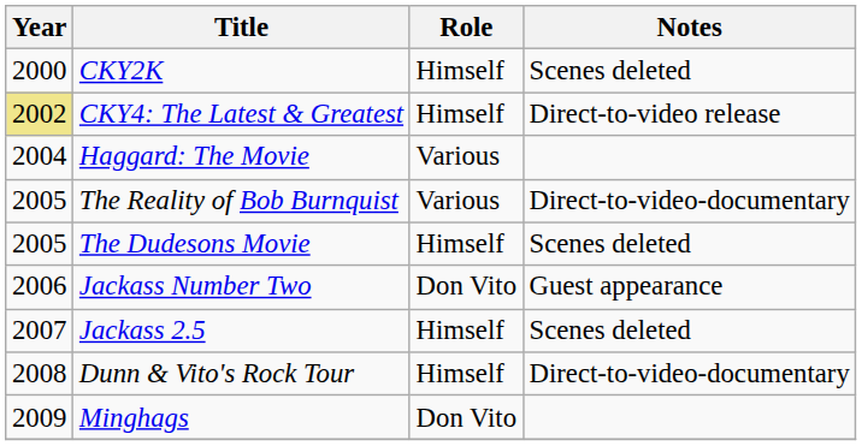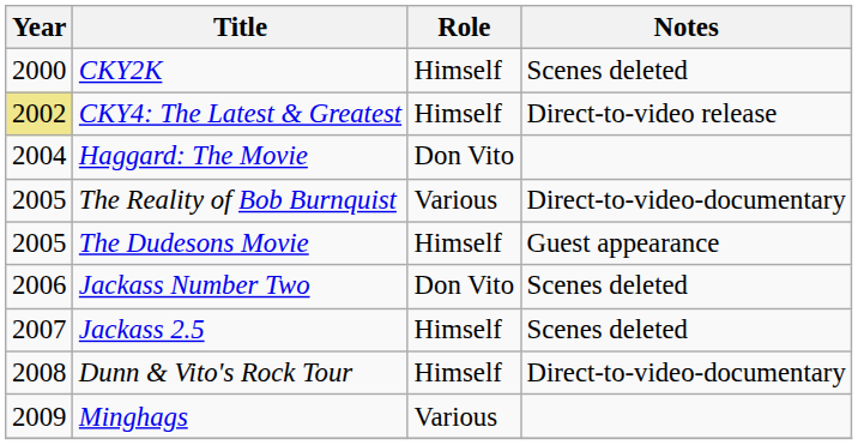Haggard: The Movie | Role: Various -> Don Vito
The Dudesons Movie | Notes: Scenes deleted -> Guest appearance
Jackass Number Two | Notes: Guest appearance -> Scenes deleted
Minghags | Role: Don Vito -> Various
